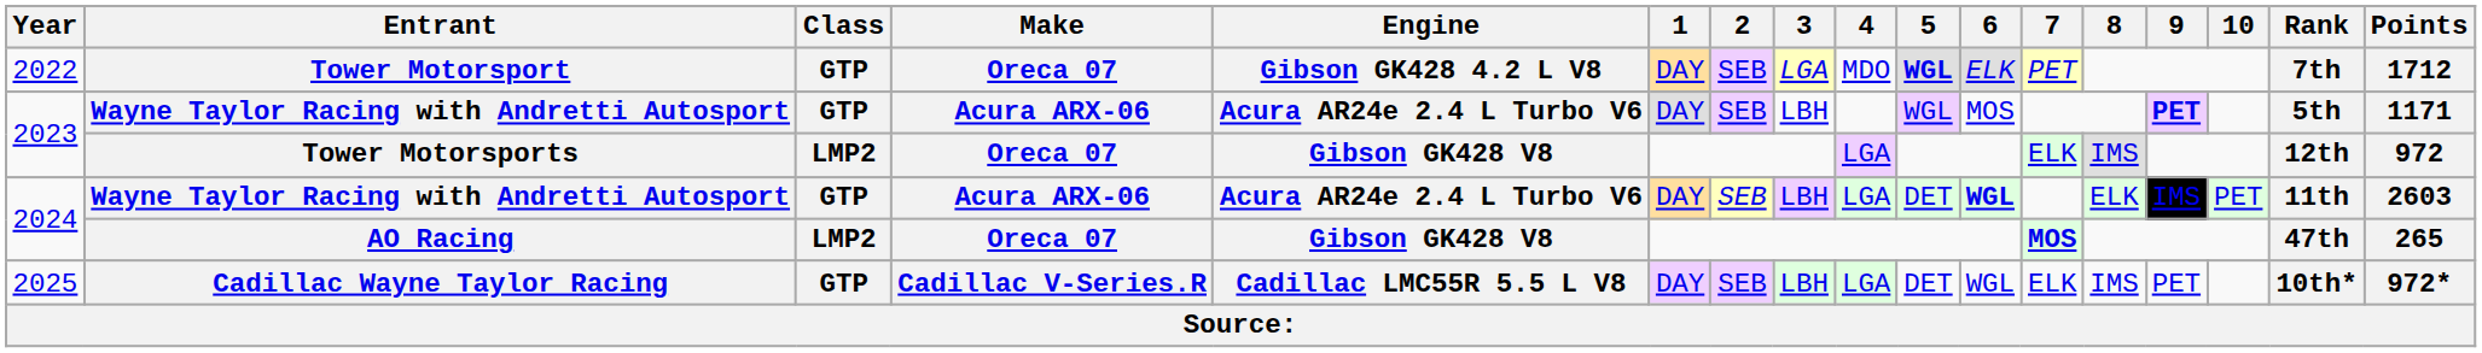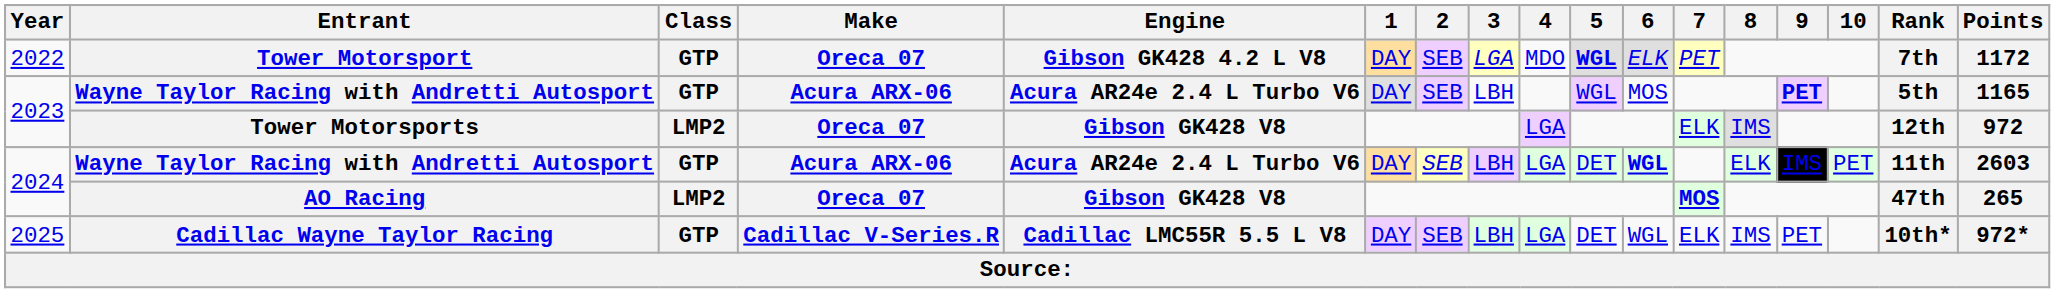Tower Motorsport | Points: 1712 -> 1172
2023 / Wayne Taylor Racing with Andretti Autosport | Points: 1171 -> 1165
